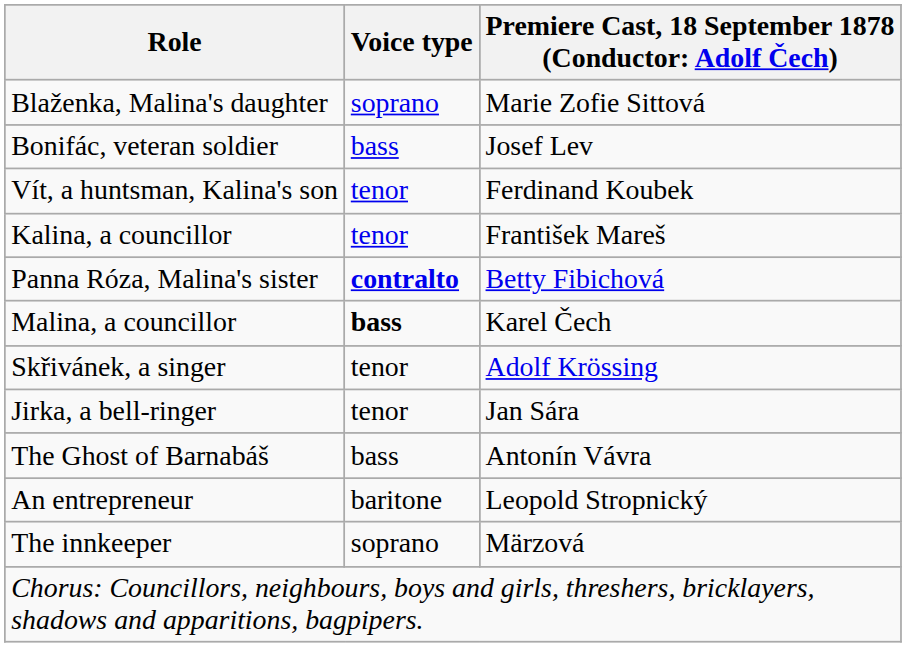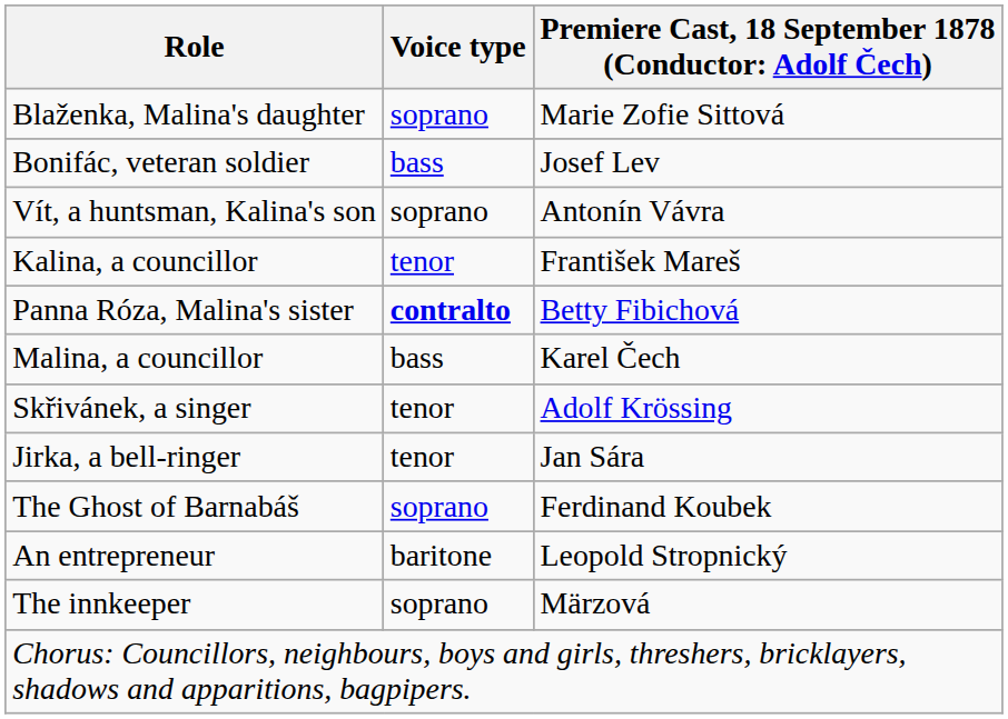Vít, a huntsman, Kalina's son | Voice type: tenor -> soprano
Vít, a huntsman, Kalina's son | column 3: Ferdinand Koubek -> Antonín Vávra
Malina, a councillor | Voice type: bold -> normal
The Ghost of Barnabáš | Voice type: bass -> soprano
The Ghost of Barnabáš | column 3: Antonín Vávra -> Ferdinand Koubek
